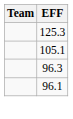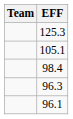+ row: 98.4
